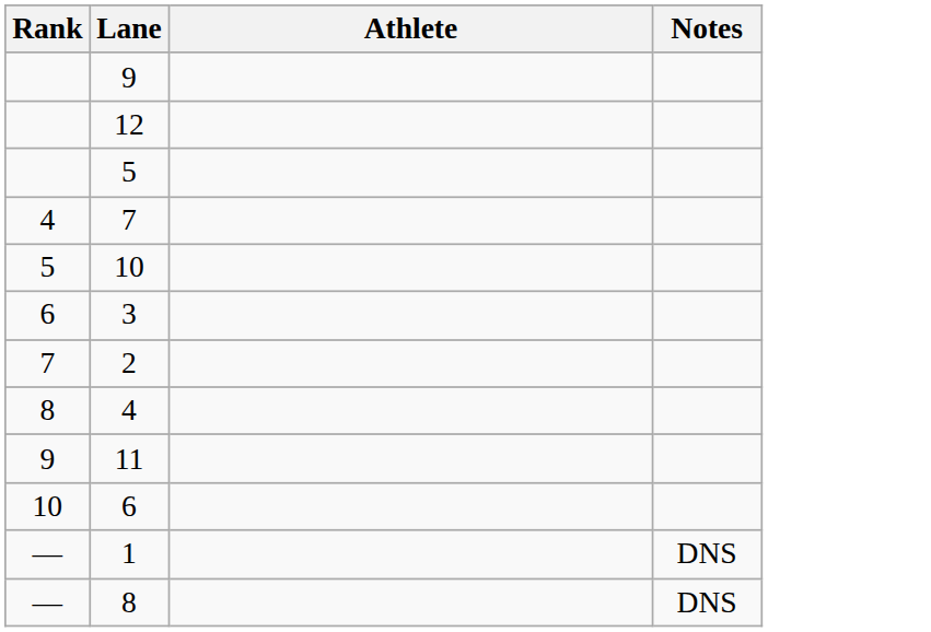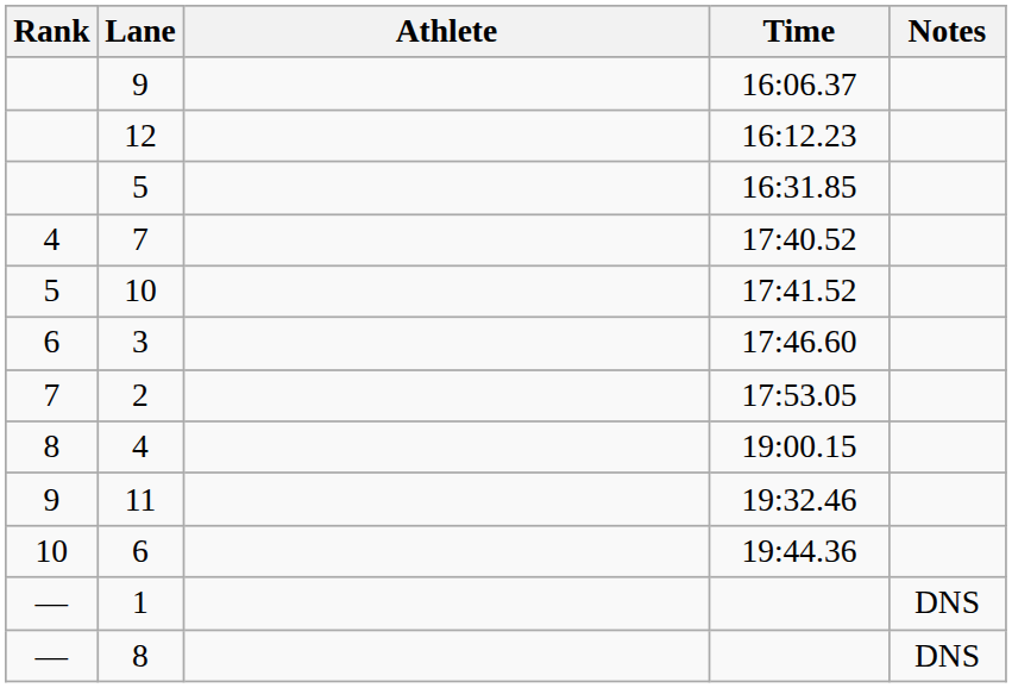+ column: Time | 16:06.37 | 16:12.23 | 16:31.85 | 17:40.52 | 17:41.52 | 17:46.60 | 17:53.05 | 19:00.15 | 19:32.46 | 19:44.36
